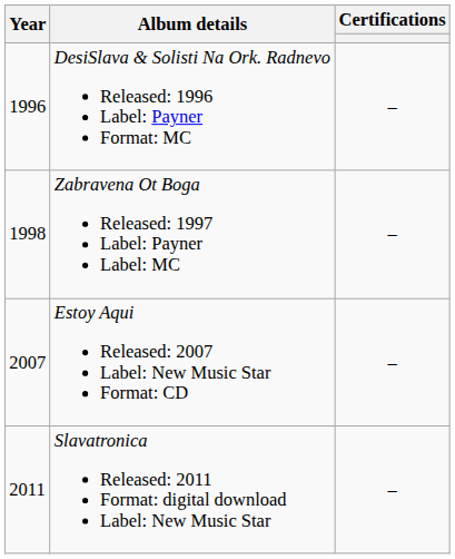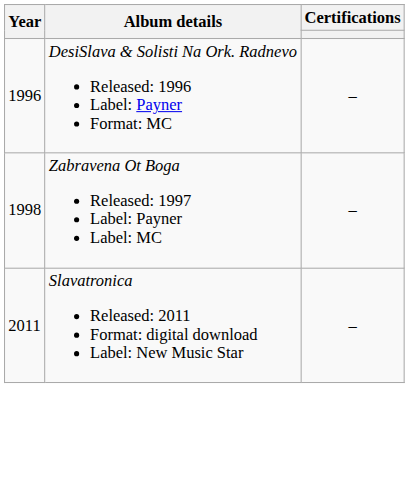- row: 2007 | Estoy Aqui Released: 2007 Label: New Music Star Format: CD | –
